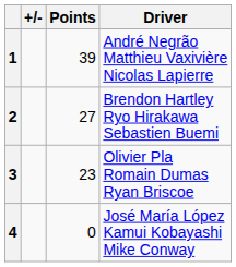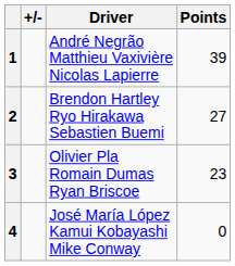columns swapped: Driver <-> Points
